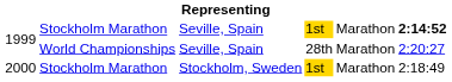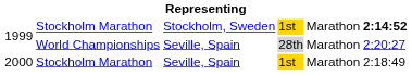1999 / Stockholm Marathon | column 3: Seville, Spain -> Stockholm, Sweden
1999 / World Championships | column 4: no background -> lightgrey background
2000 | column 3: Stockholm, Sweden -> Seville, Spain
